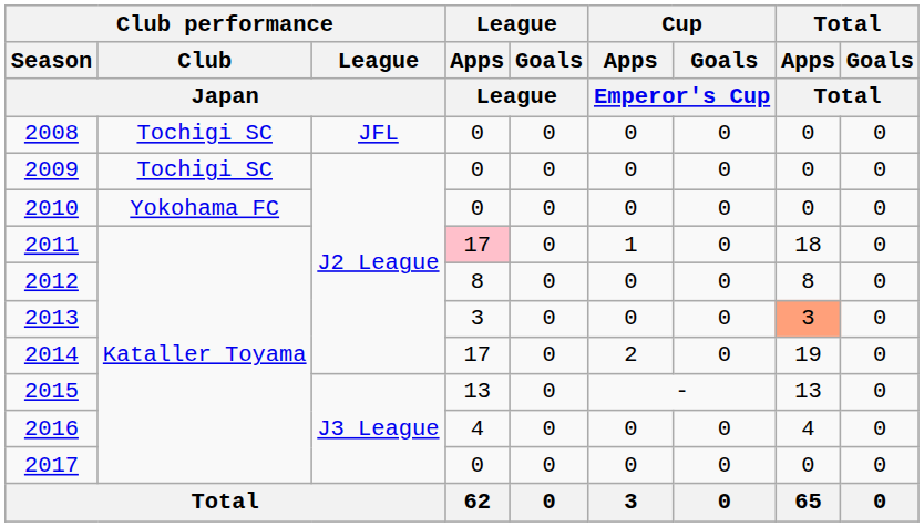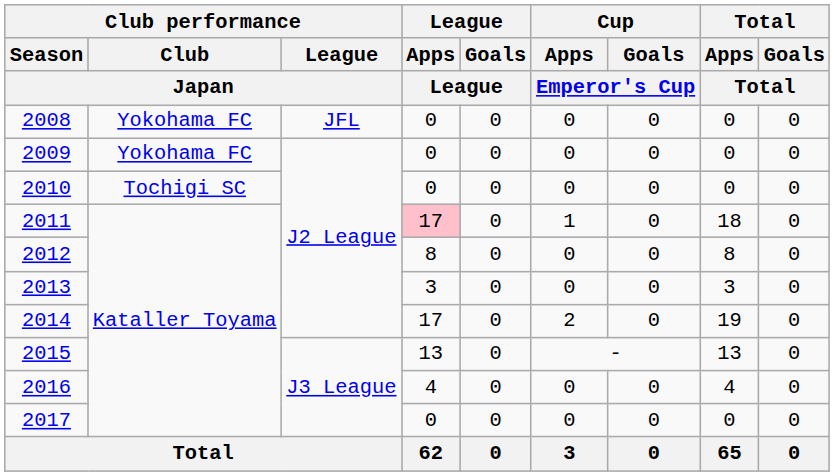2008 | Club performance / Club / Japan: Tochigi SC -> Yokohama FC
2009 | Club performance / Club / Japan: Tochigi SC -> Yokohama FC
2010 | Club performance / Club / Japan: Yokohama FC -> Tochigi SC
2013 | Total / Apps / Total: lightsalmon background -> no background
